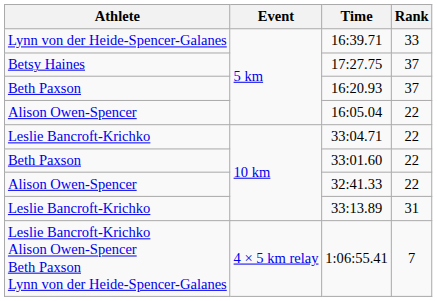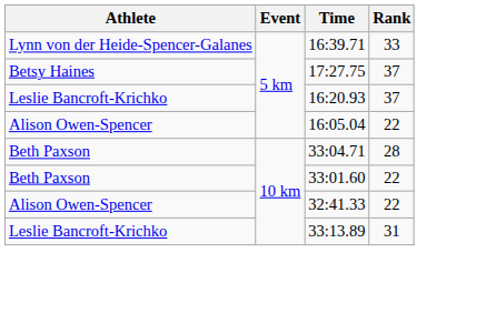16:20.93 | Athlete: Beth Paxson -> Leslie Bancroft-Krichko
33:04.71 | Athlete: Leslie Bancroft-Krichko -> Beth Paxson
33:04.71 | Rank: 22 -> 28
- row: Leslie Bancroft-Krichko Alison Owen-Spencer Beth Paxson Lynn von der Heide-Spencer-Galanes | 4 × 5 km relay | 1:06:55.41 | 7
